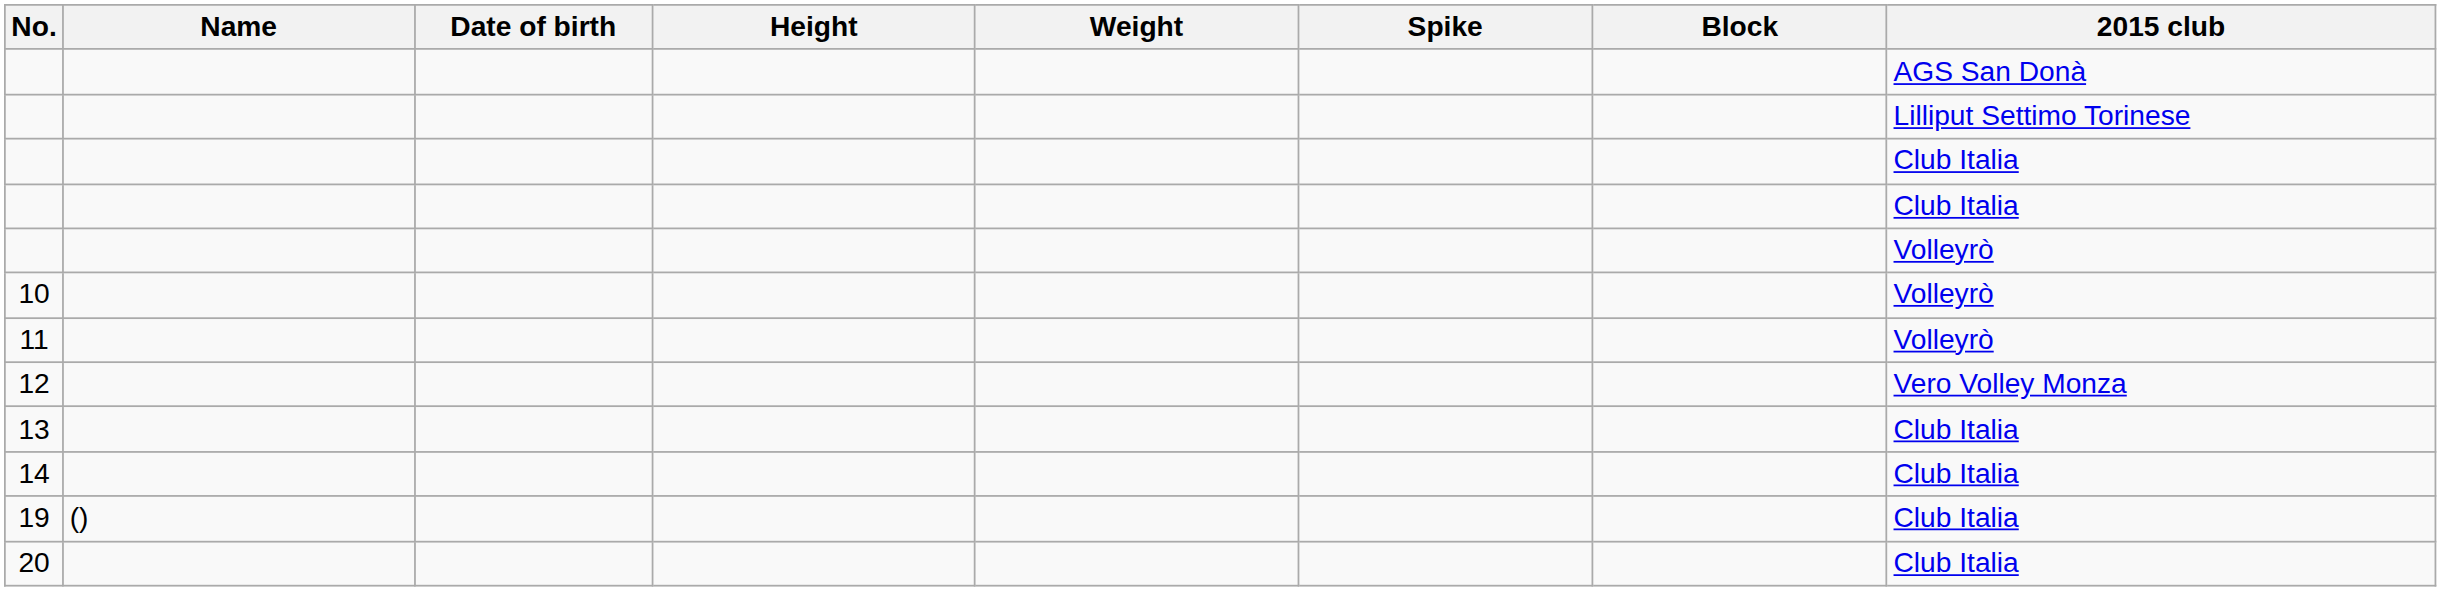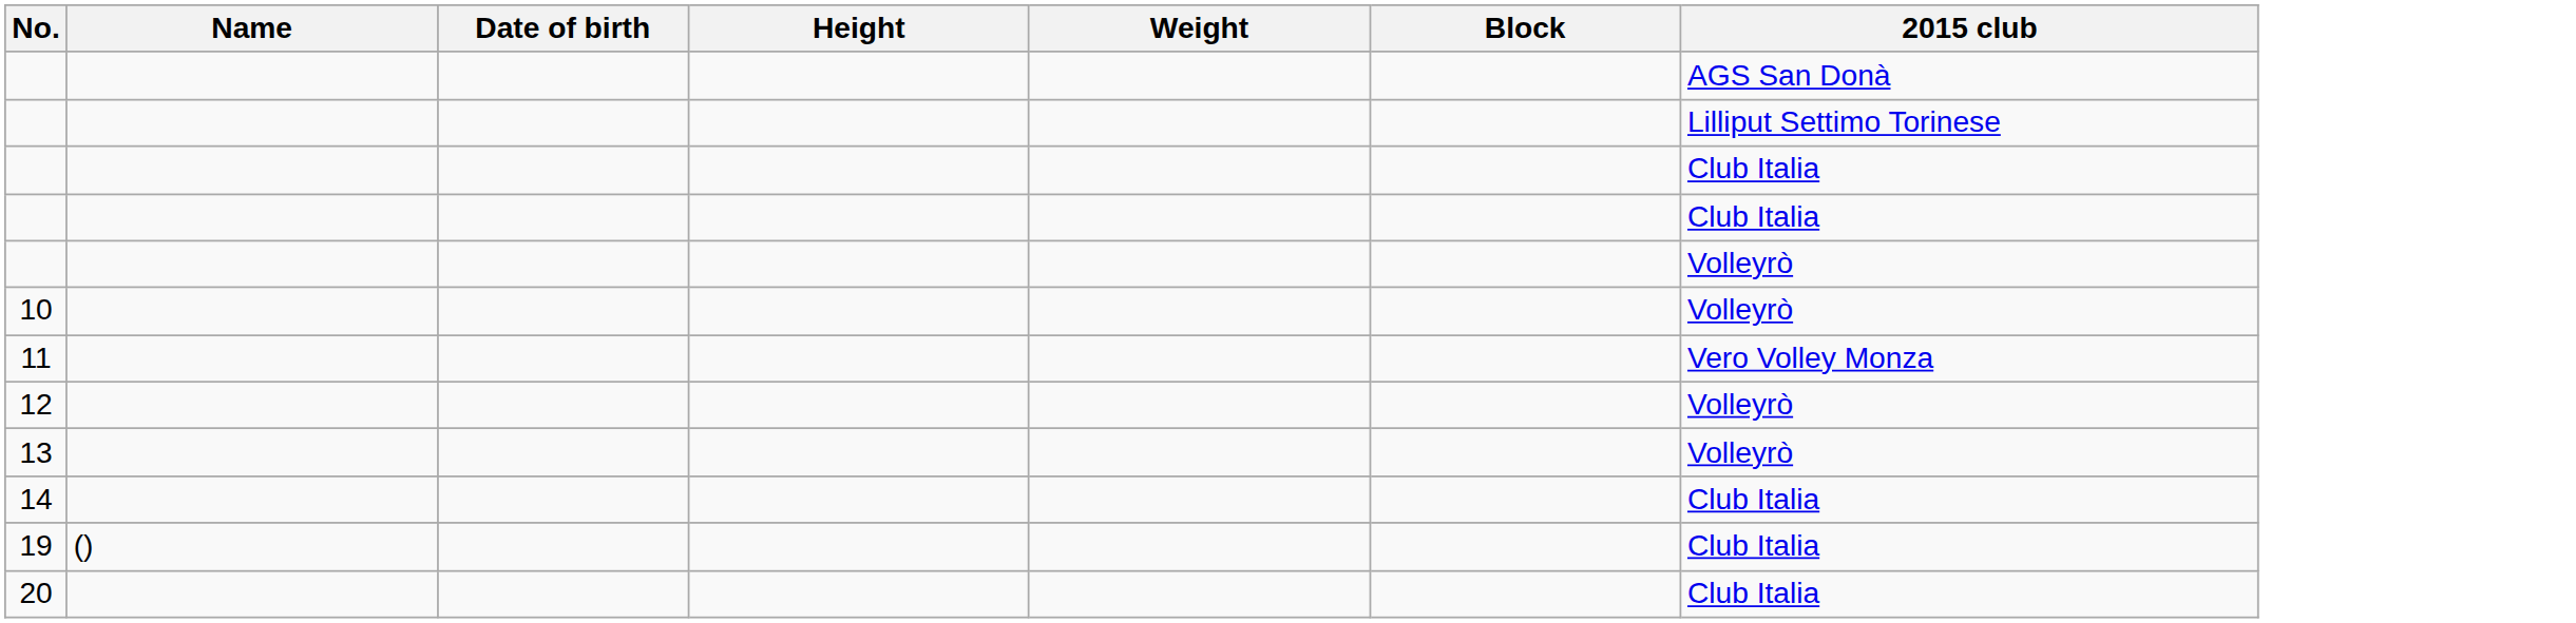- column: Spike
11 | 2015 club: Volleyrò -> Vero Volley Monza
12 | 2015 club: Vero Volley Monza -> Volleyrò
13 | 2015 club: Club Italia -> Volleyrò
